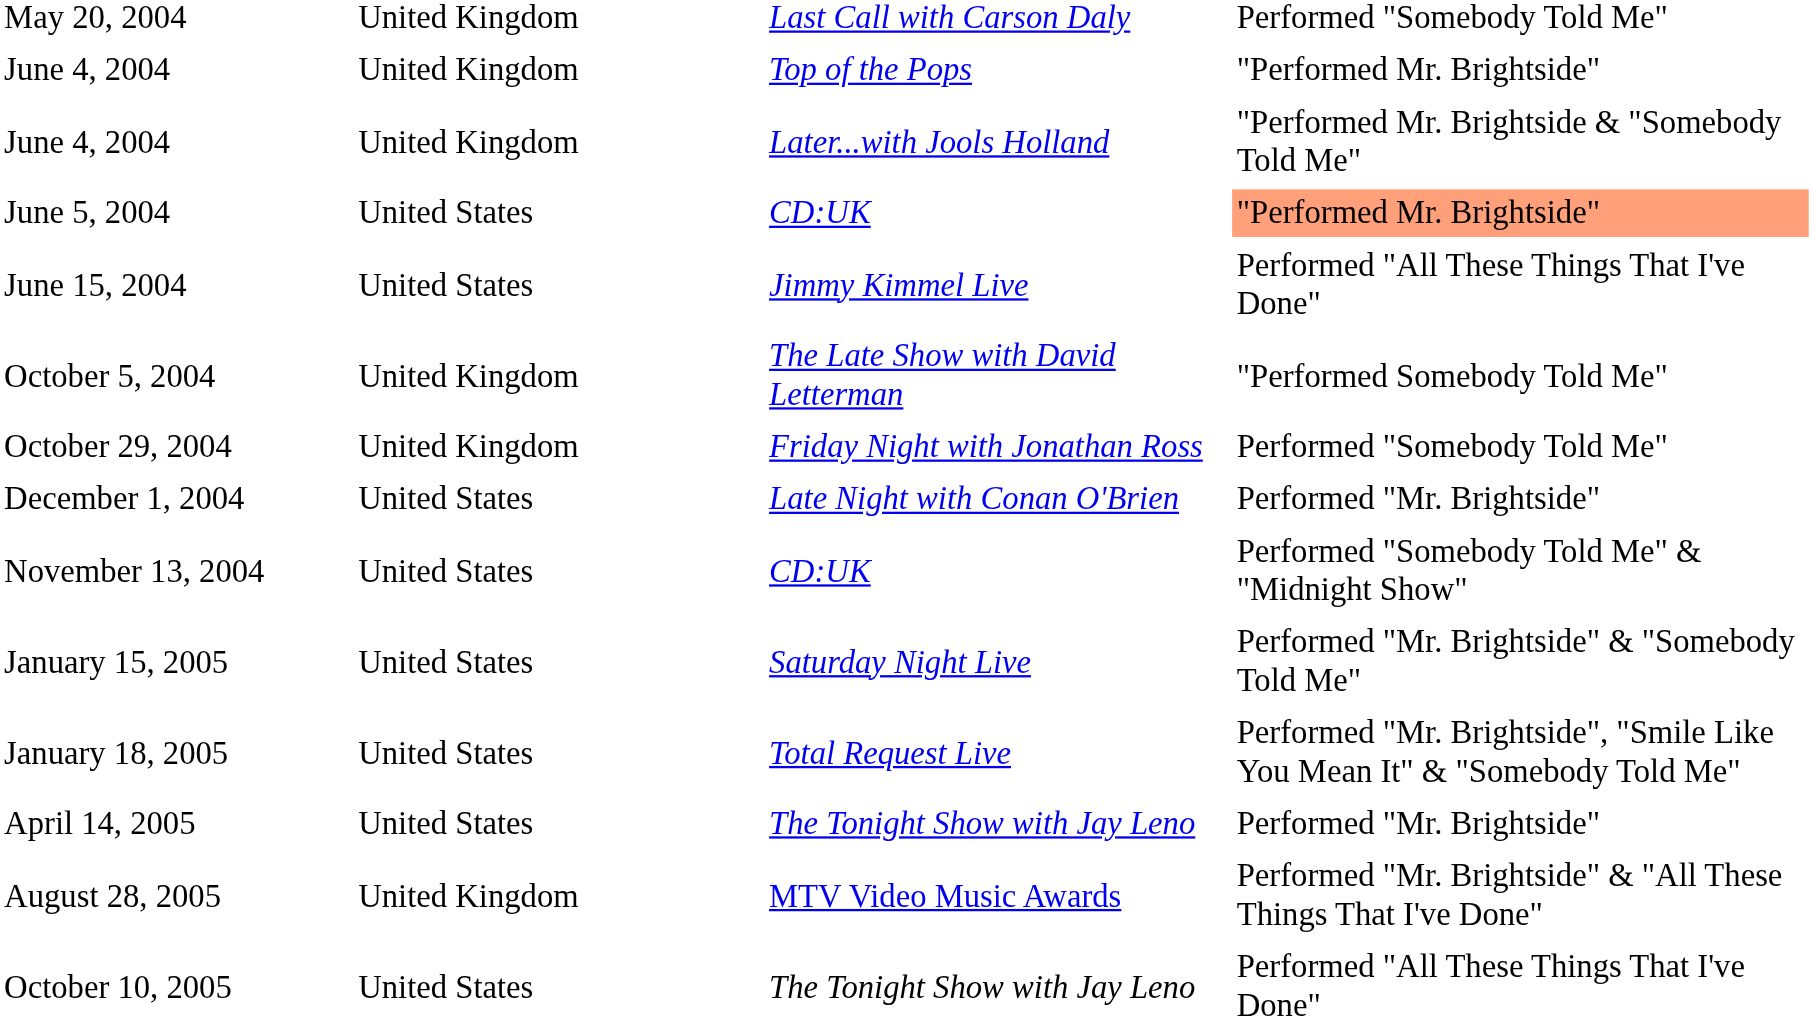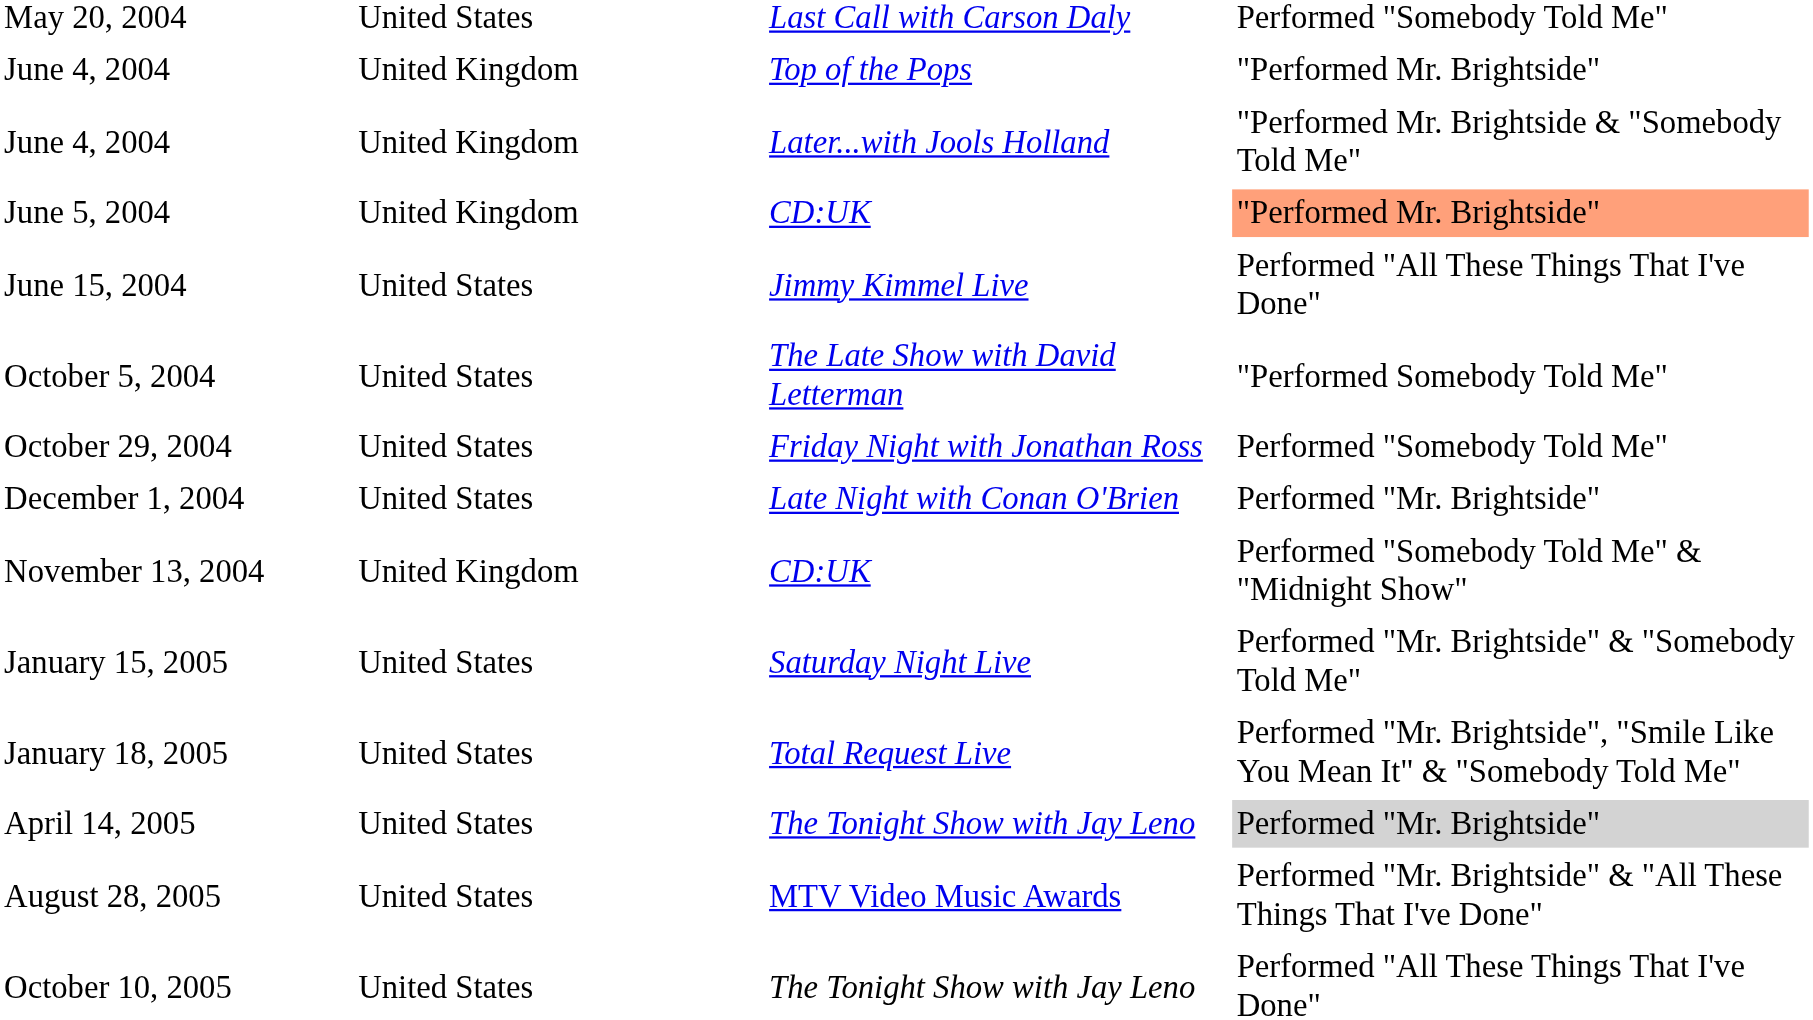May 20, 2004 | column 2: United Kingdom -> United States
June 5, 2004 | column 2: United States -> United Kingdom
October 5, 2004 | column 2: United Kingdom -> United States
October 29, 2004 | column 2: United Kingdom -> United States
November 13, 2004 | column 2: United States -> United Kingdom
April 14, 2005 | column 4: no background -> lightgrey background
August 28, 2005 | column 2: United Kingdom -> United States
